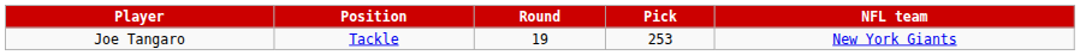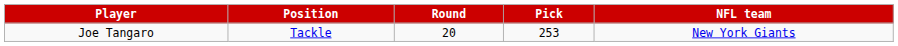Joe Tangaro | Round: 19 -> 20
